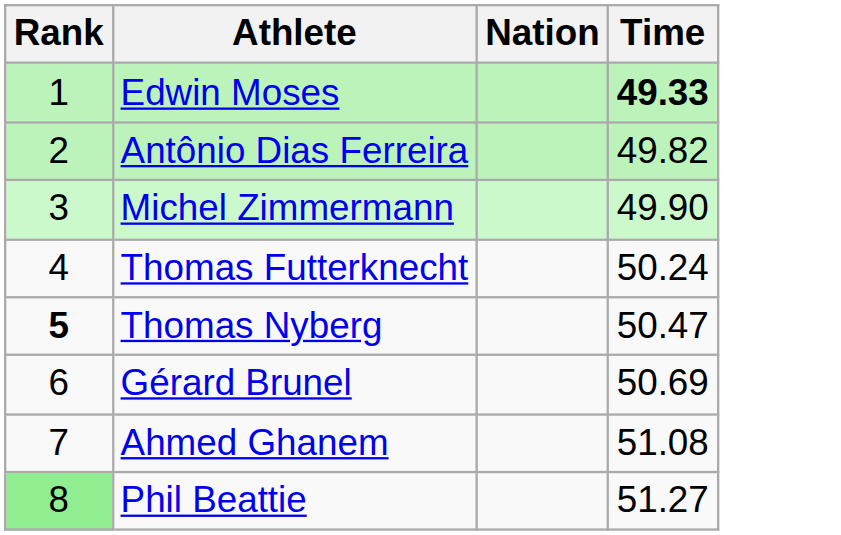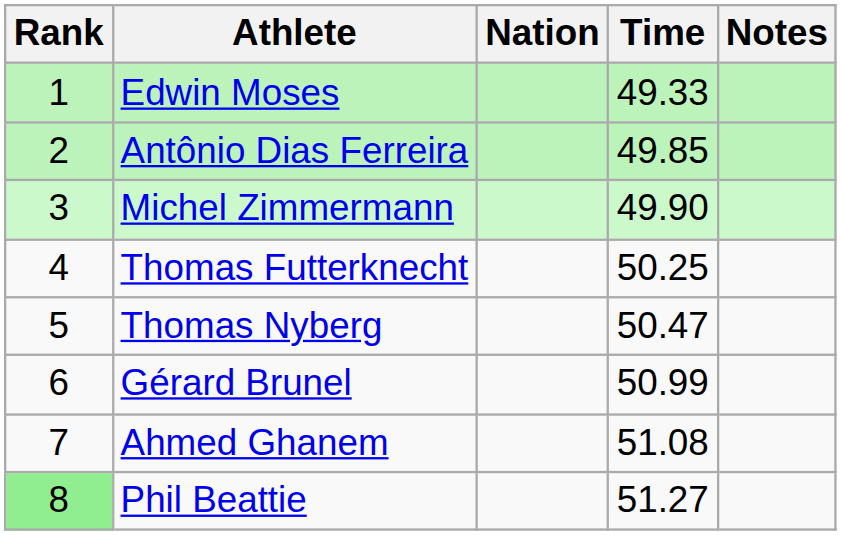+ column: Notes
Edwin Moses | Time: bold -> normal
Antônio Dias Ferreira | Time: 49.82 -> 49.85
Thomas Futterknecht | Time: 50.24 -> 50.25
Thomas Nyberg | Rank: bold -> normal
Gérard Brunel | Time: 50.69 -> 50.99
